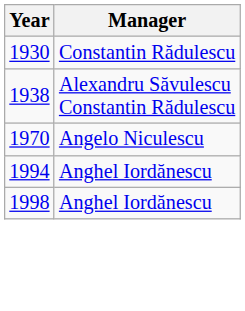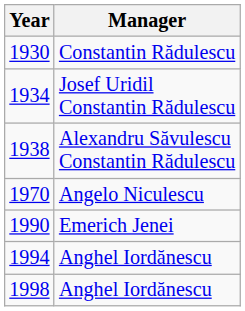+ row: 1934 | Josef Uridil Constantin Rădulescu
+ row: 1990 | Emerich Jenei
